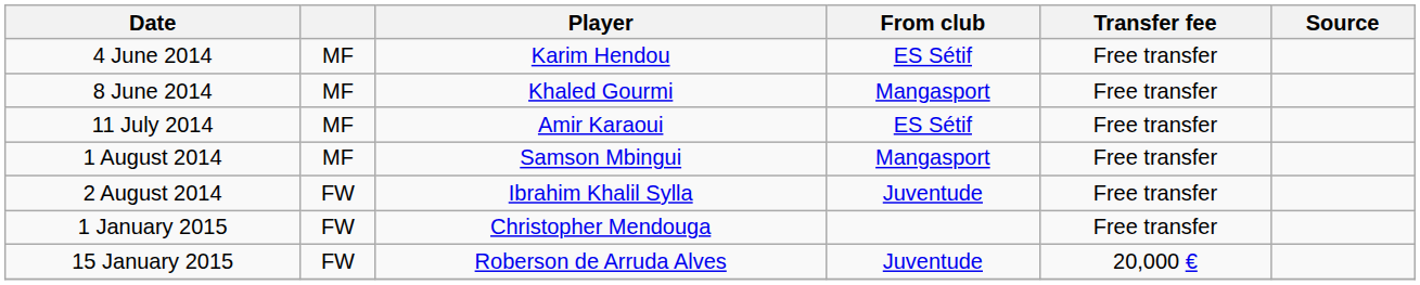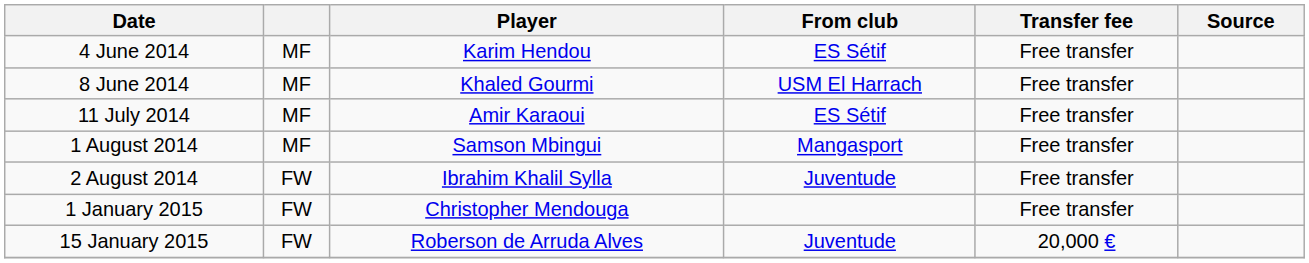8 June 2014 | From club: Mangasport -> USM El Harrach
